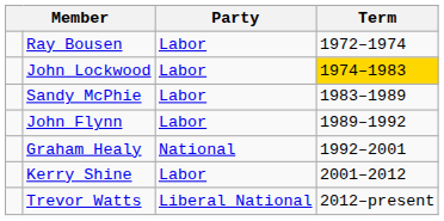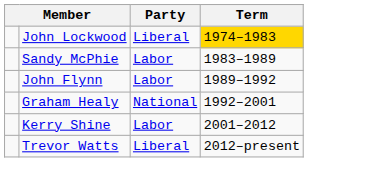- row: Ray Bousen | Labor | 1972–1974
John Lockwood | Party: Labor -> Liberal
Trevor Watts | Party: Liberal National -> Liberal
